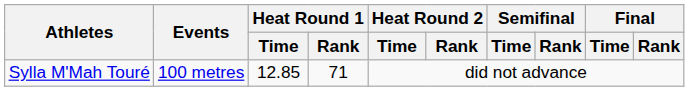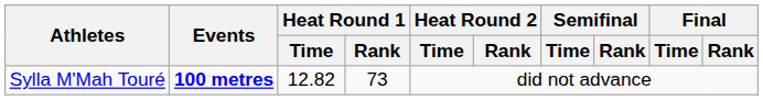Sylla M'Mah Touré | Events: normal -> bold
Sylla M'Mah Touré | Heat Round 1 / Time: 12.85 -> 12.82
Sylla M'Mah Touré | Heat Round 1 / Rank: 71 -> 73
